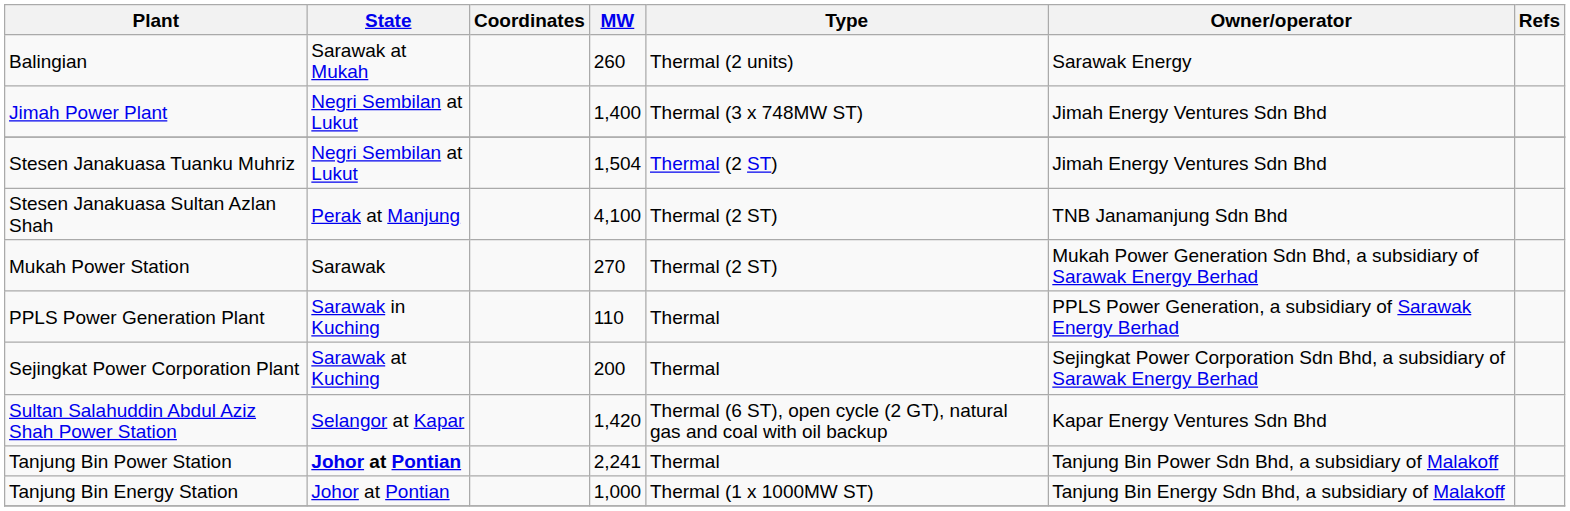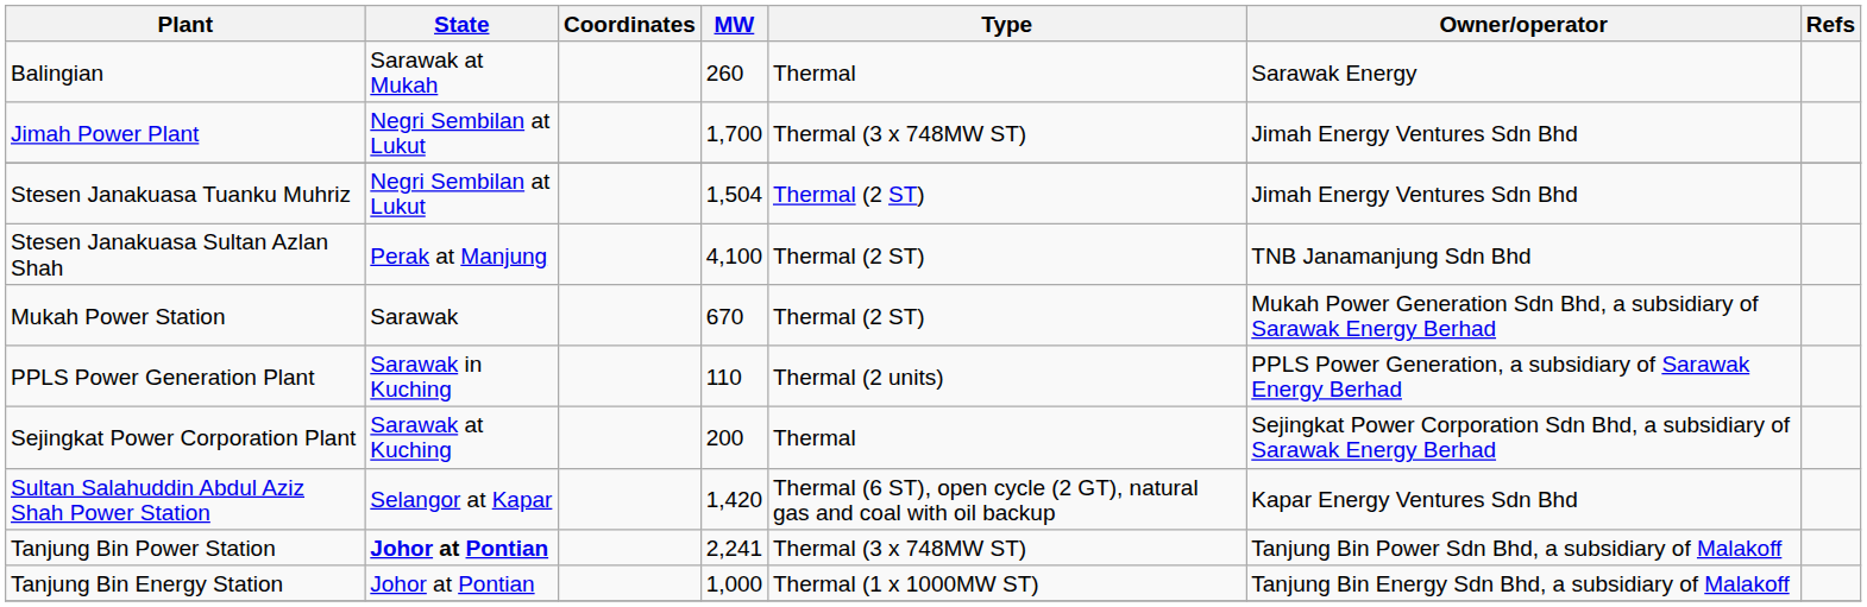Balingian | Type: Thermal (2 units) -> Thermal
Jimah Power Plant | MW: 1,400 -> 1,700
Mukah Power Station | MW: 270 -> 670
PPLS Power Generation Plant | Type: Thermal -> Thermal (2 units)
Tanjung Bin Power Station | Type: Thermal -> Thermal (3 x 748MW ST)
